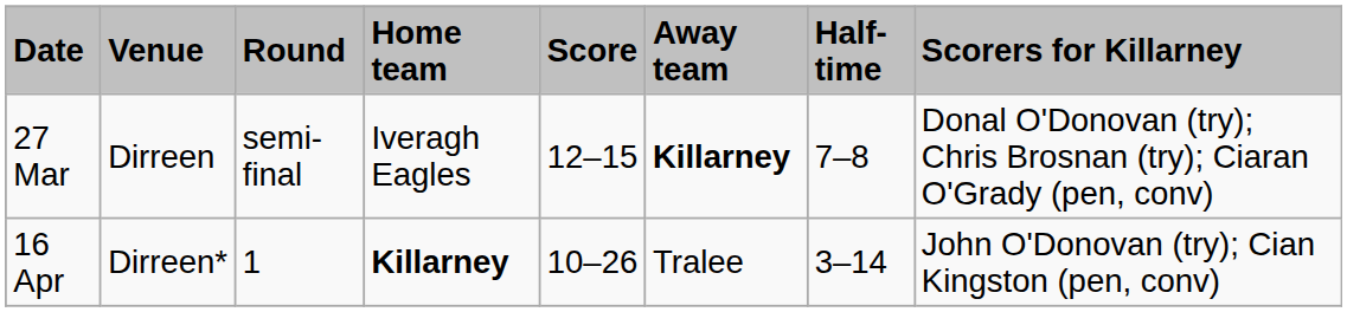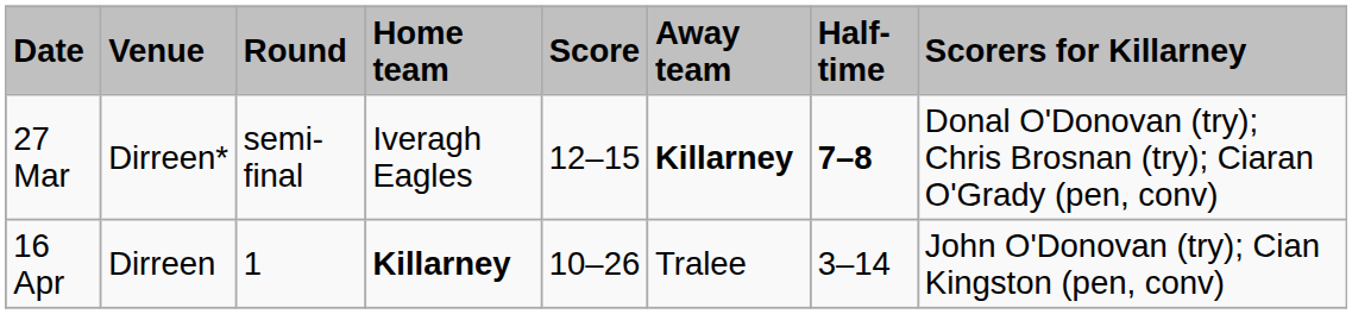27 Mar | Venue: Dirreen -> Dirreen*
27 Mar | Half-time: normal -> bold
16 Apr | Venue: Dirreen* -> Dirreen
